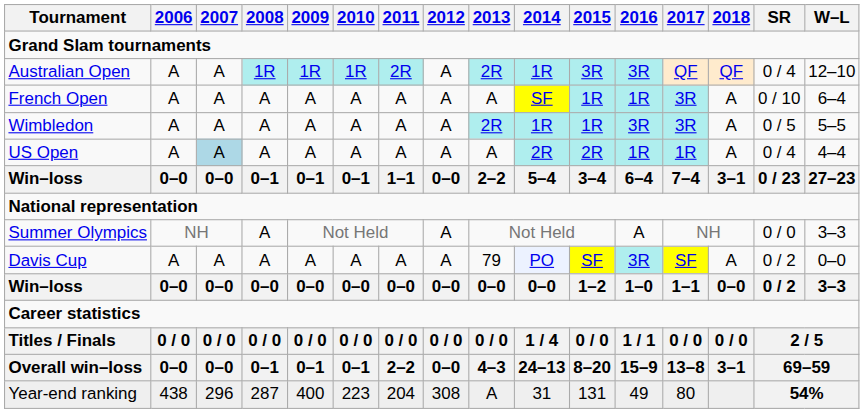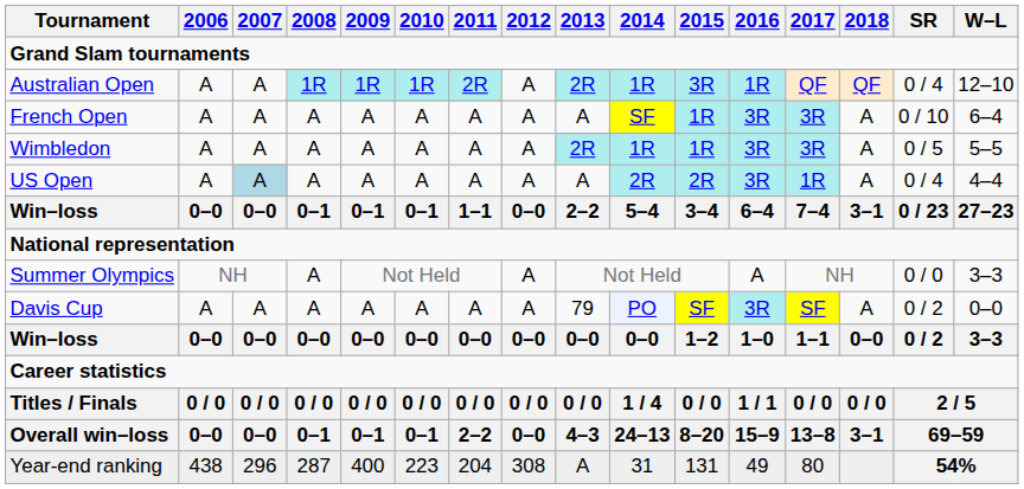Australian Open | 2016: 3R -> 1R
French Open | 2016: 1R -> 3R
US Open | 2016: 1R -> 3R
